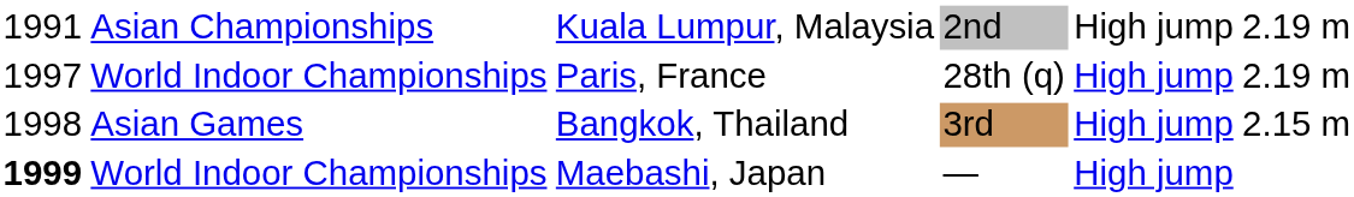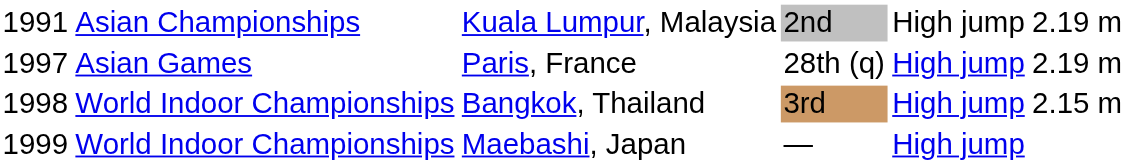Paris, France | column 2: World Indoor Championships -> Asian Games
Bangkok, Thailand | column 2: Asian Games -> World Indoor Championships
Maebashi, Japan | column 1: bold -> normal
